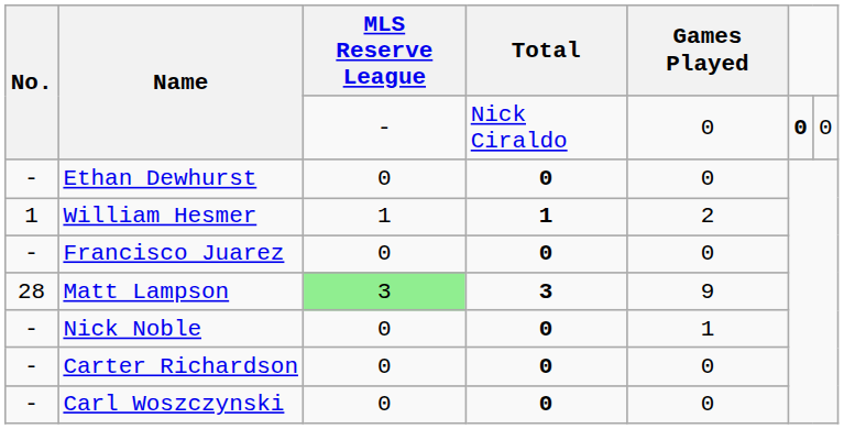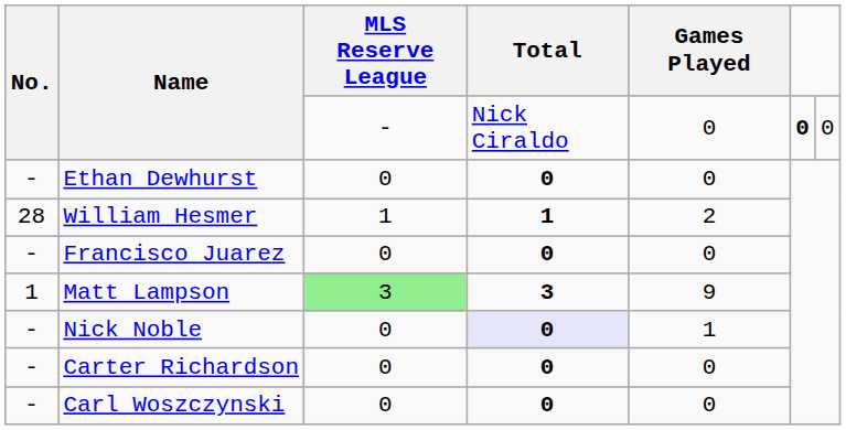William Hesmer | No.: 1 -> 28
Matt Lampson | No.: 28 -> 1
Nick Noble | Total: no background -> lavender background
